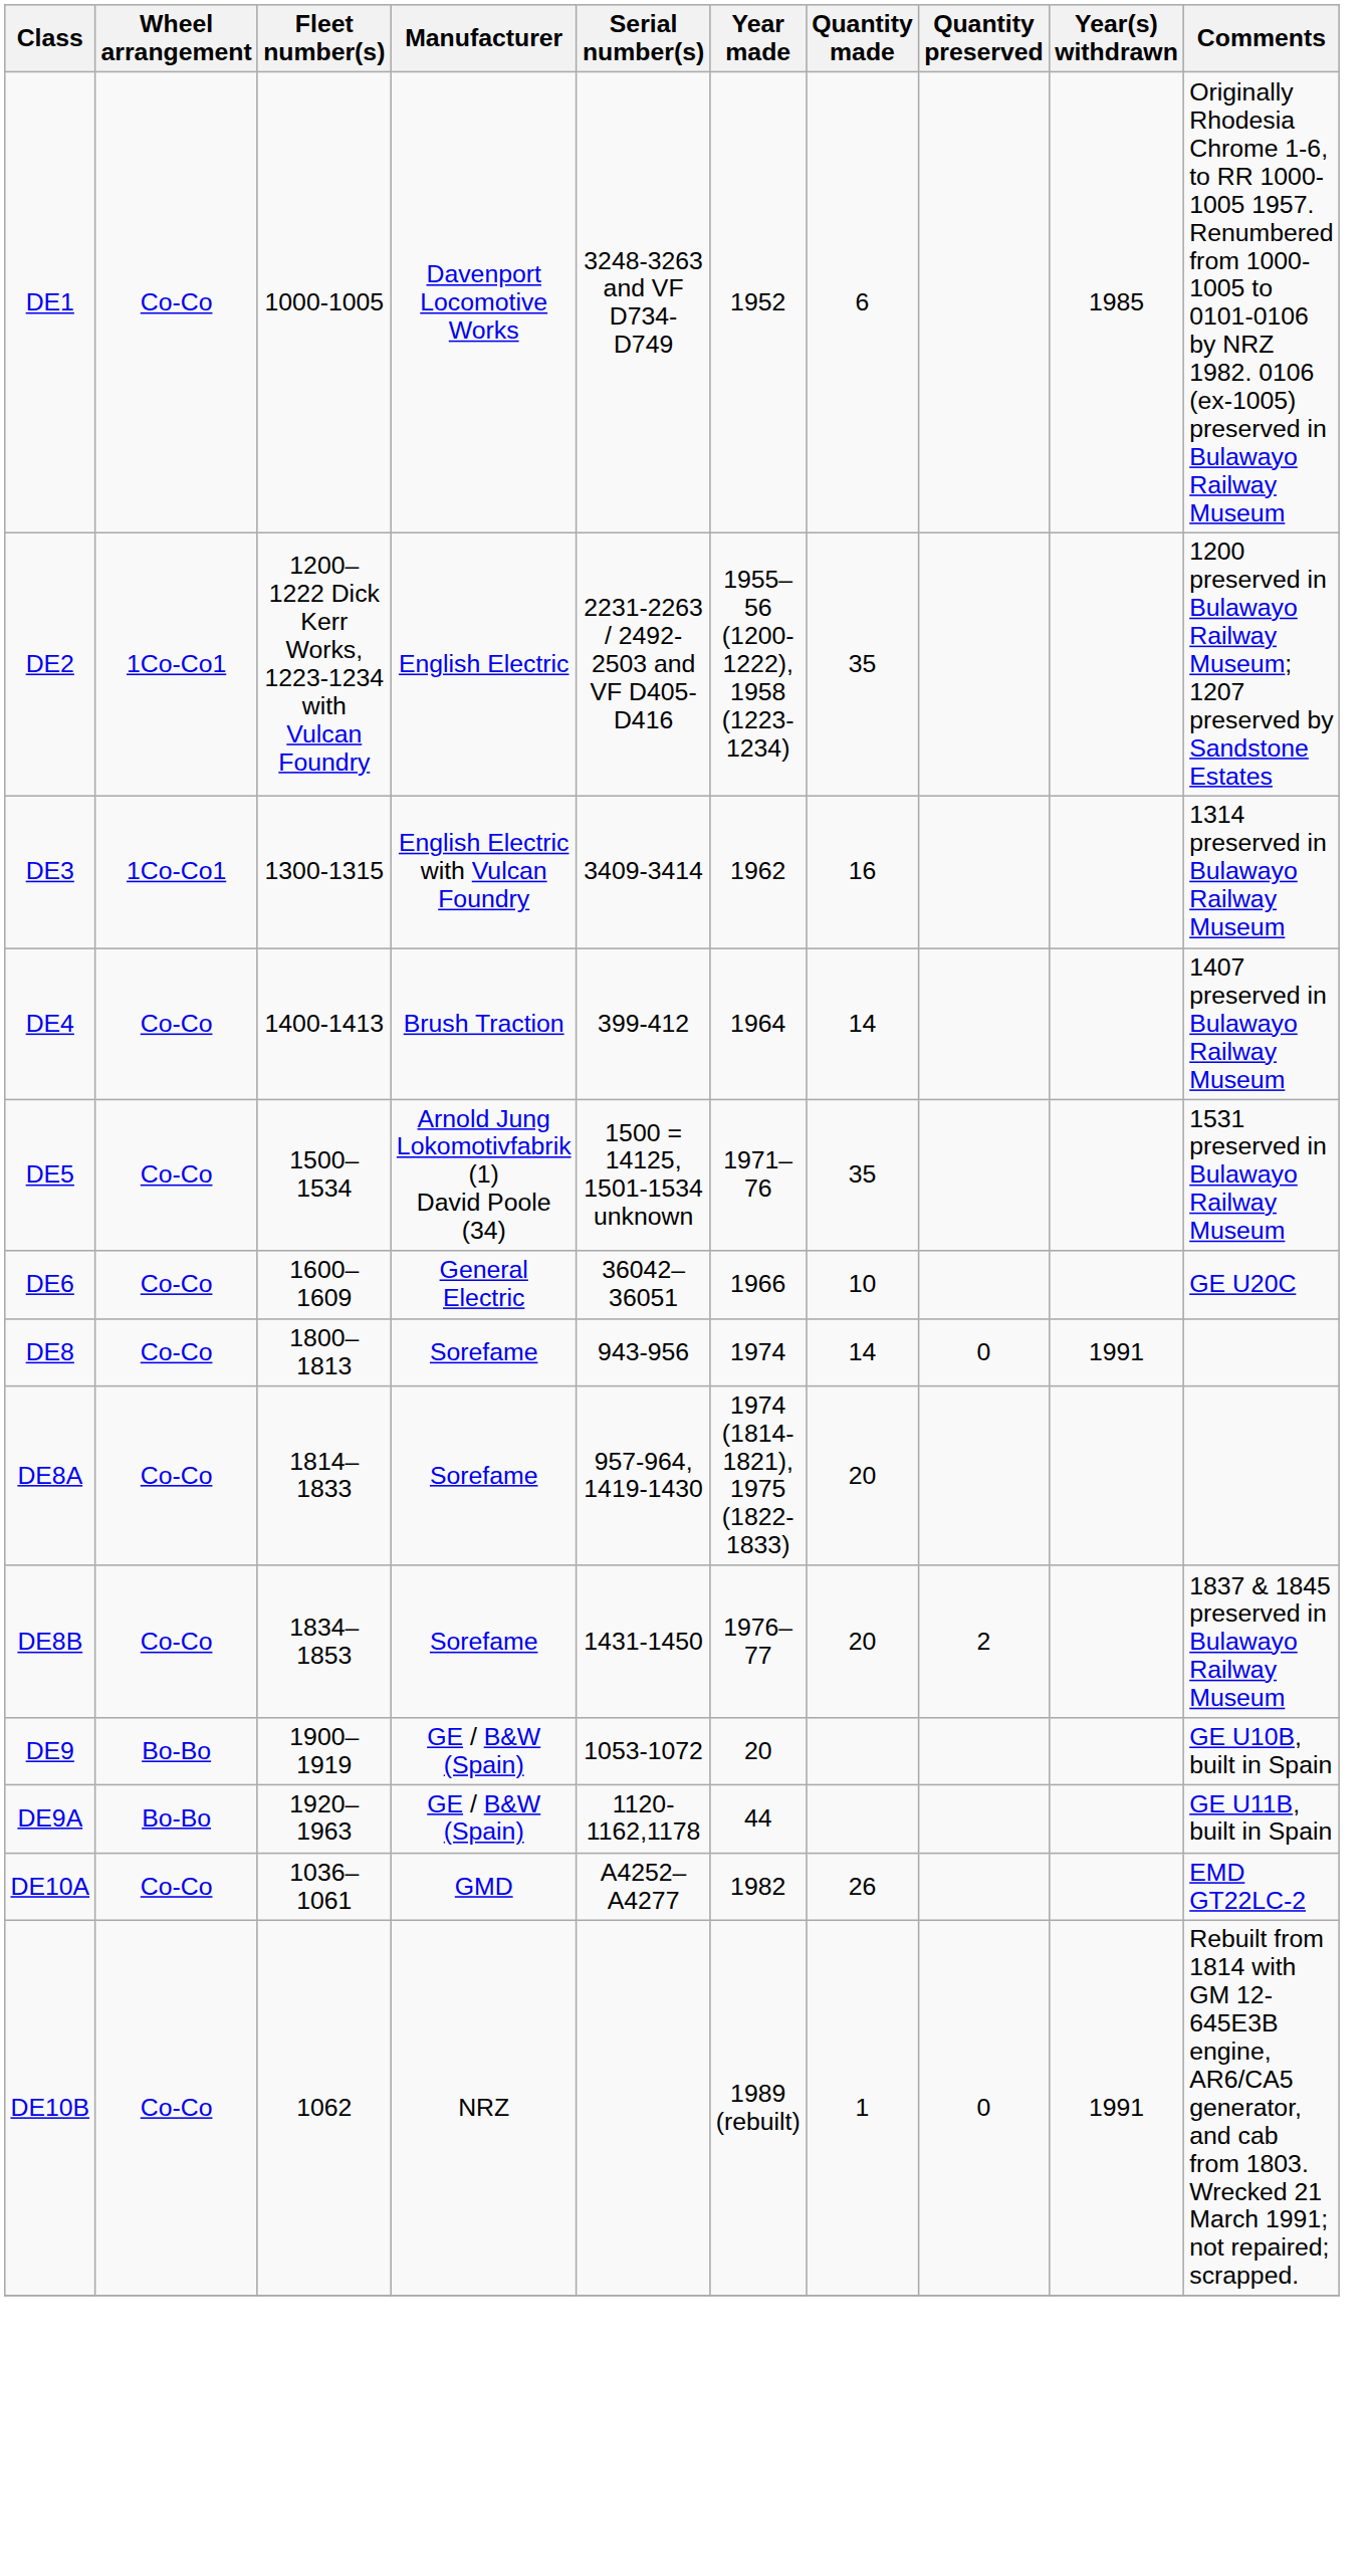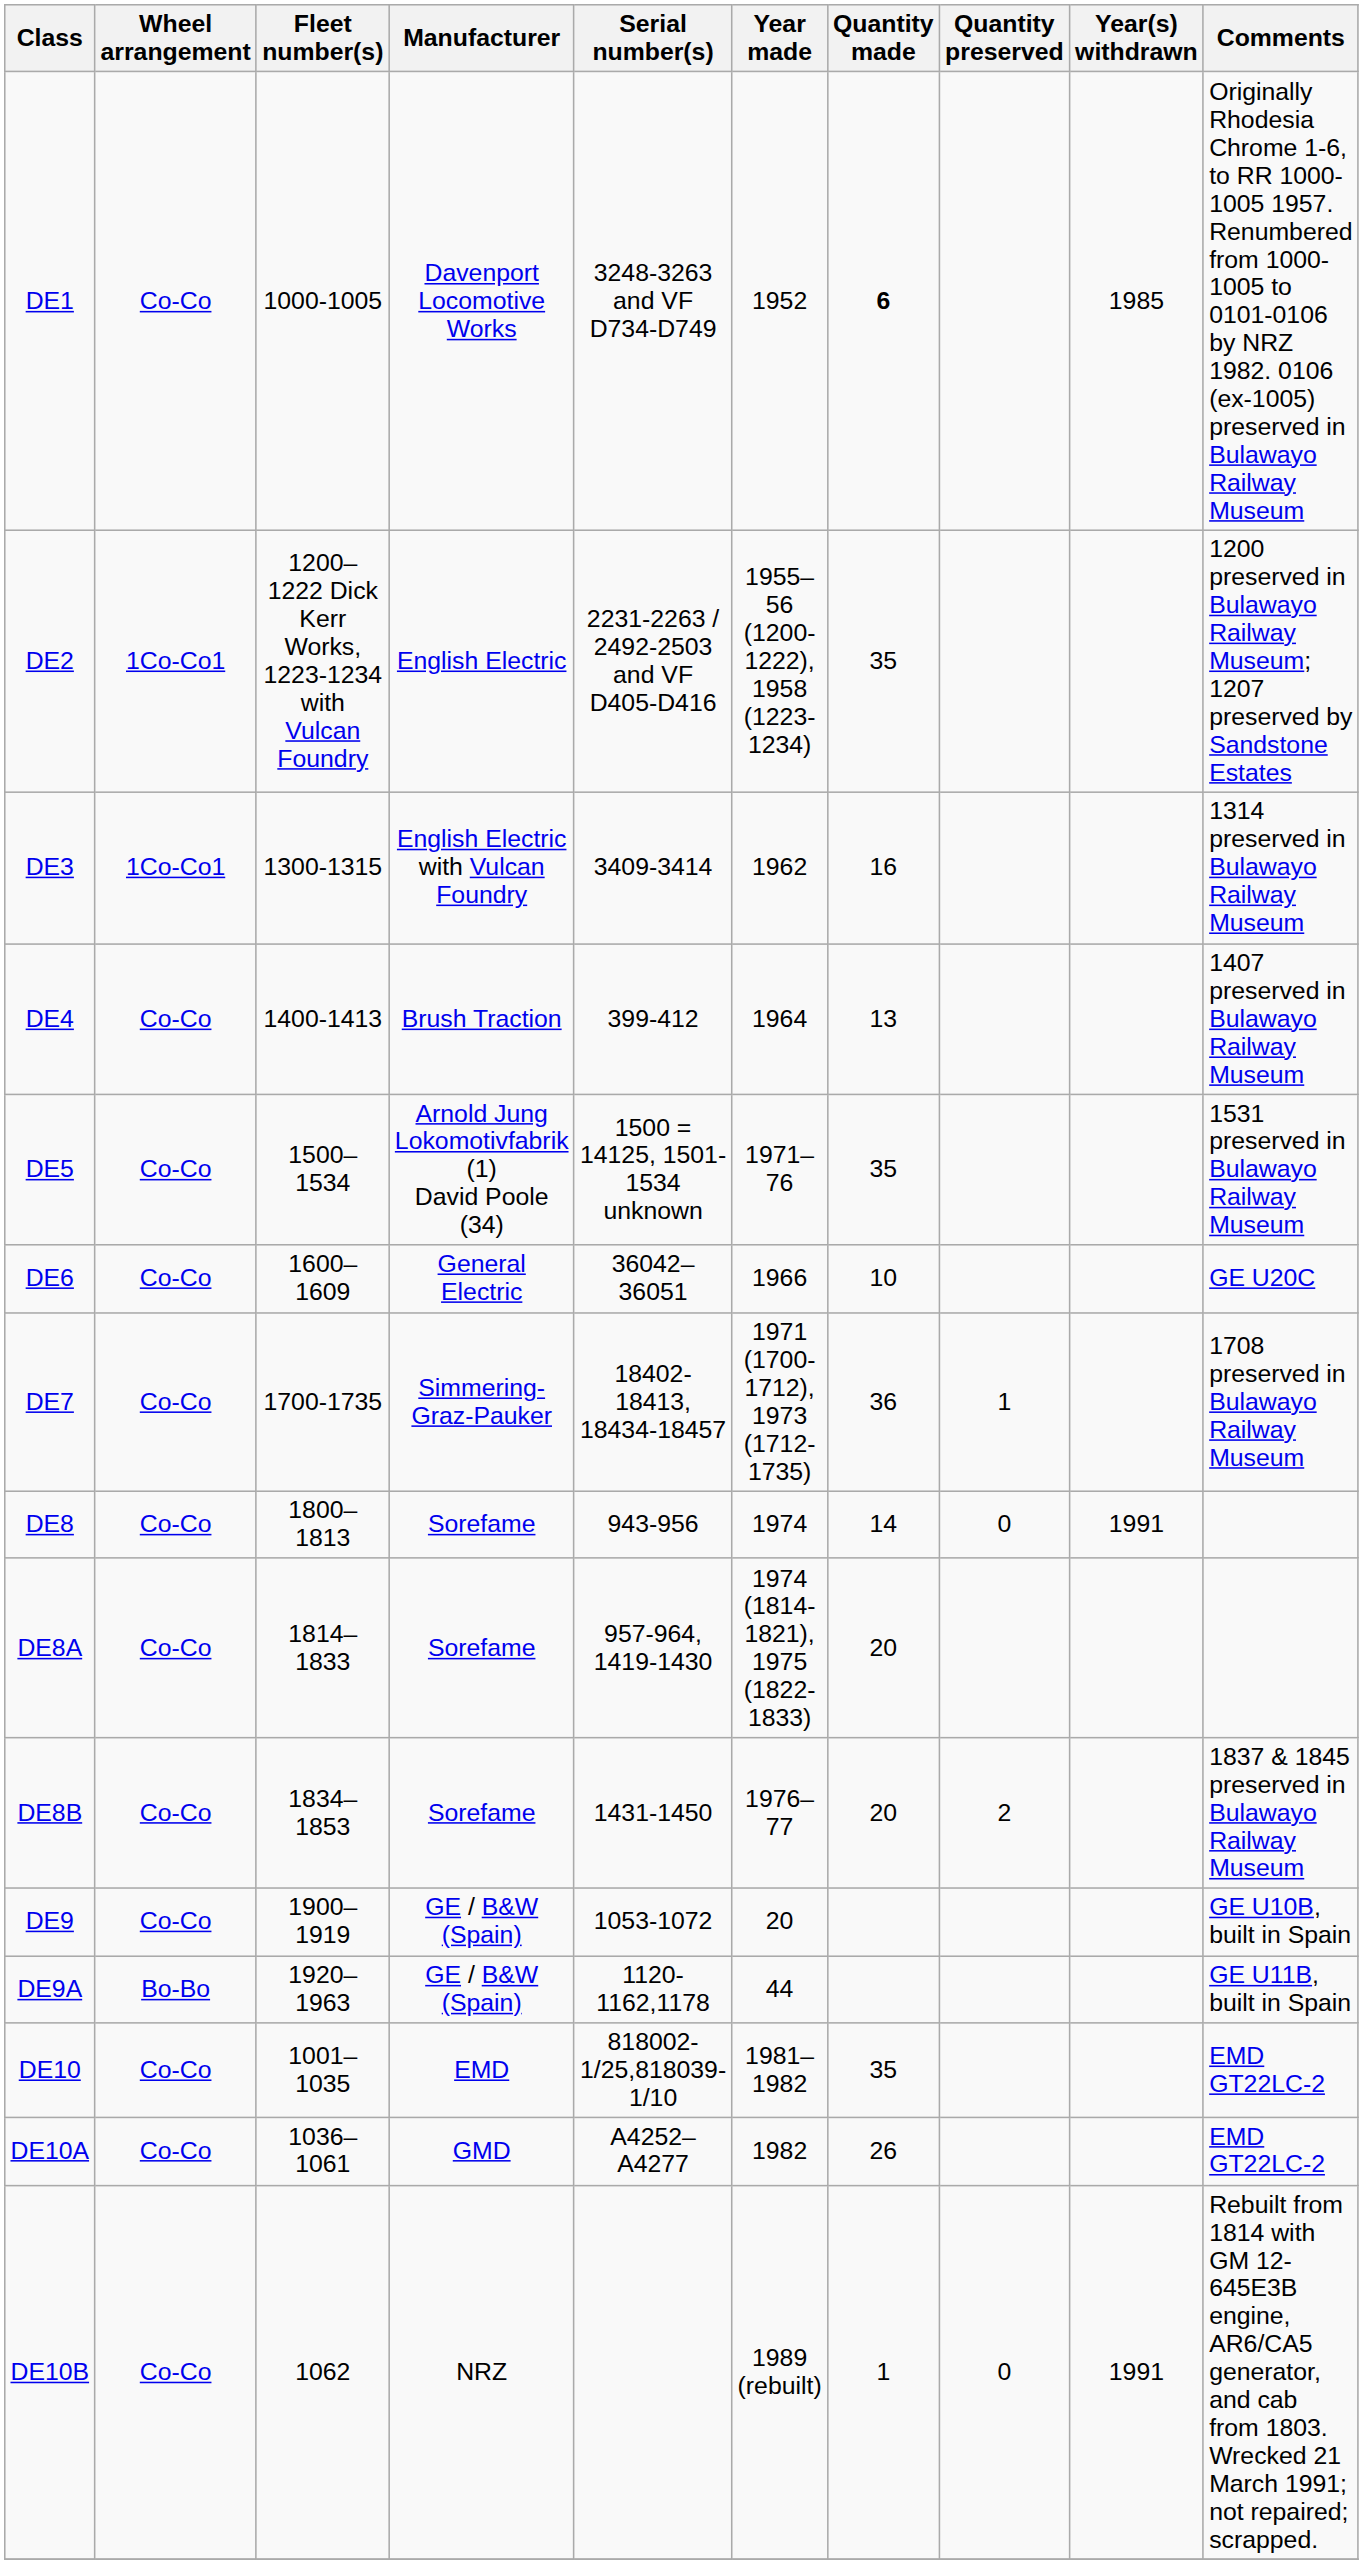DE1 | Quantity made: normal -> bold
DE4 | Quantity made: 14 -> 13
+ row: DE7 | Co-Co | 1700-1735 | Simmering-Graz-Pauker | 18402-18413, 18434-18457 | 1971 (1700-1712), 1973 (1712-1735) | 36 | 1 | 1708 preserved in Bulawayo Railway Museum
DE9 | Wheel arrangement: Bo-Bo -> Co-Co
+ row: DE10 | Co-Co | 1001–1035 | EMD | 818002-1/25,818039-1/10 | 1981–1982 | 35 | EMD GT22LC-2
